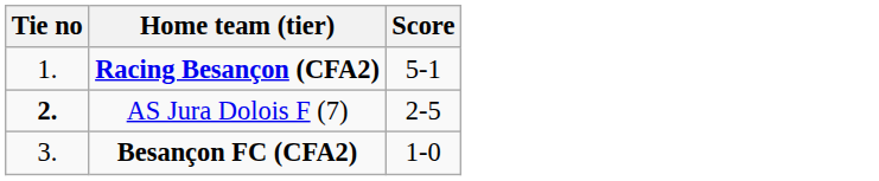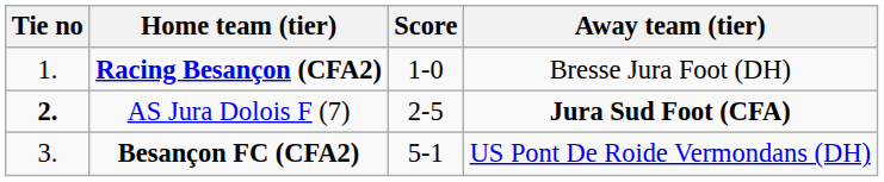+ column: Away team (tier) | Bresse Jura Foot (DH) | Jura Sud Foot (CFA) | US Pont De Roide Vermondans (DH)
Racing Besançon (CFA2) | Score: 5-1 -> 1-0
Besançon FC (CFA2) | Score: 1-0 -> 5-1
